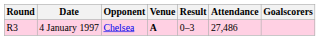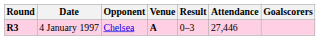4 January 1997 | Round: normal -> bold
4 January 1997 | Attendance: 27,486 -> 27,446
